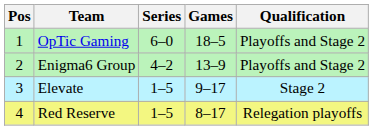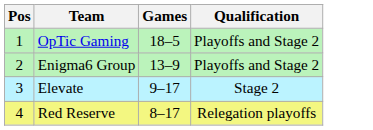- column: Series | 6–0 | 4–2 | 1–5 | 1–5
